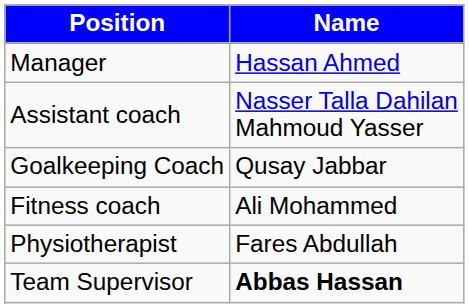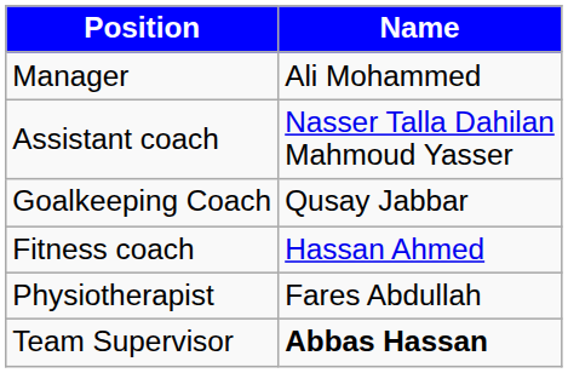Manager | Name: Hassan Ahmed -> Ali Mohammed
Fitness coach | Name: Ali Mohammed -> Hassan Ahmed
